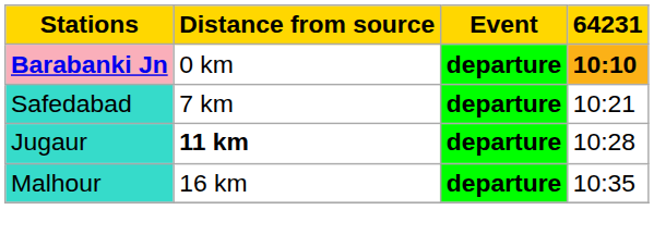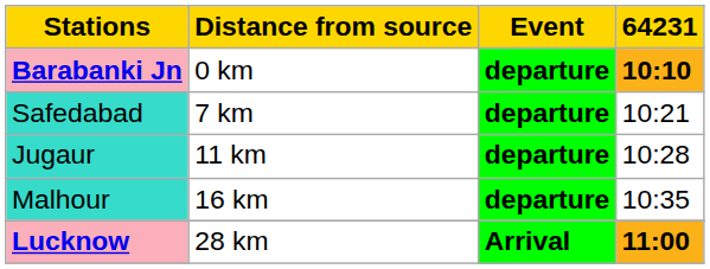Jugaur | Distance from source: bold -> normal
+ row: Lucknow | 28 km | Arrival | 11:00
